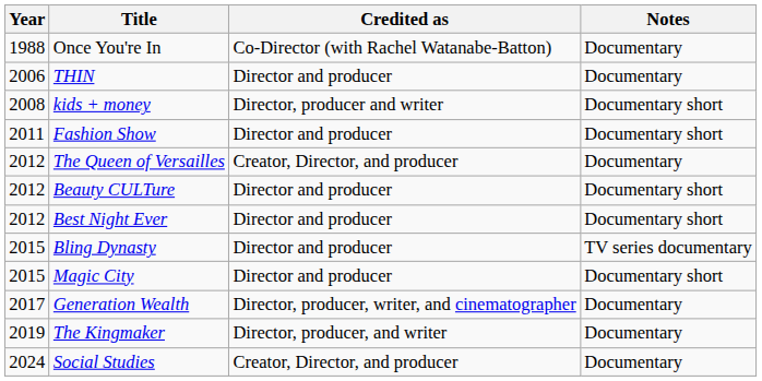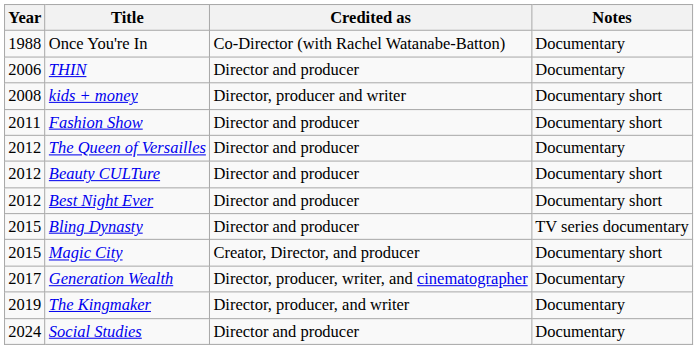The Queen of Versailles | Credited as: Creator, Director, and producer -> Director and producer
Magic City | Credited as: Director and producer -> Creator, Director, and producer
Social Studies | Credited as: Creator, Director, and producer -> Director and producer
